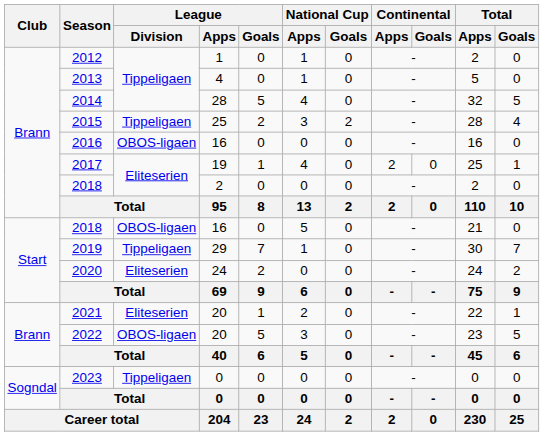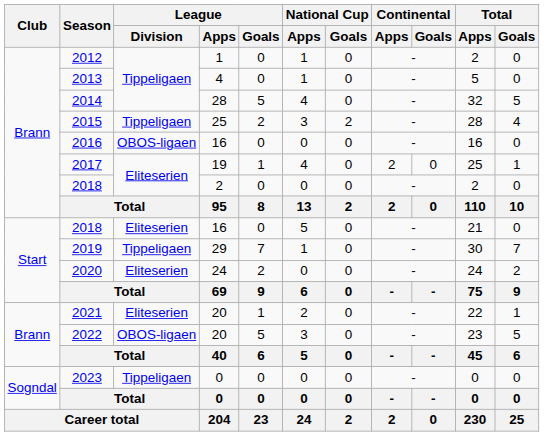2018 / 16 | League / Division: OBOS-ligaen -> Eliteserien
